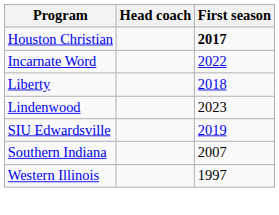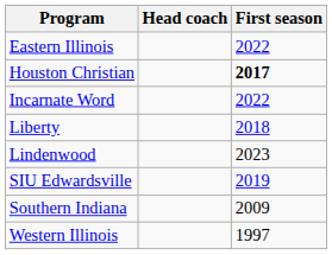+ row: Eastern Illinois | 2022
Southern Indiana | First season: 2007 -> 2009
